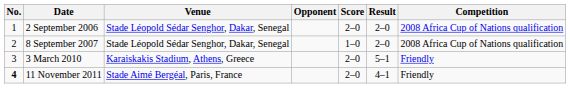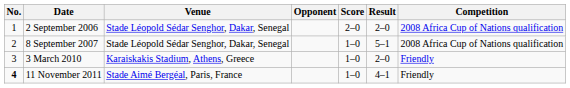8 September 2007 | Result: 2–0 -> 5–1
3 March 2010 | Score: 2–0 -> 1–0
3 March 2010 | Result: 5–1 -> 2–0
11 November 2011 | Score: 2–0 -> 1–0
